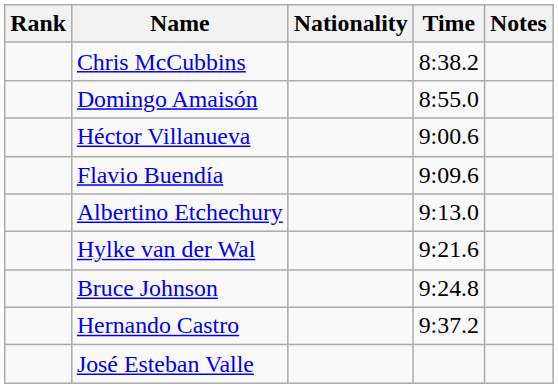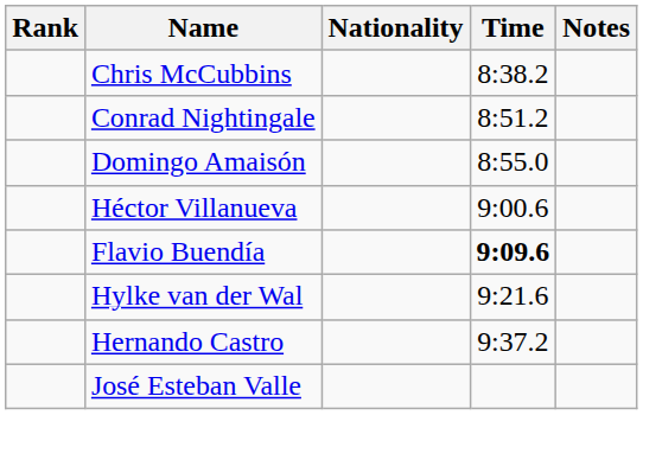+ row: Conrad Nightingale | 8:51.2
Flavio Buendía | Time: normal -> bold
- row: Albertino Etchechury | 9:13.0
- row: Bruce Johnson | 9:24.8
